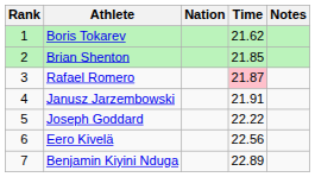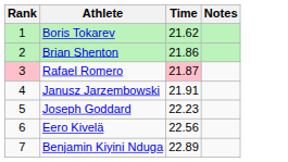- column: Nation
Brian Shenton | Time: 21.85 -> 21.86
Rafael Romero | Rank: no background -> pink background
Joseph Goddard | Time: 22.22 -> 22.23
